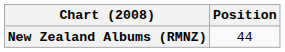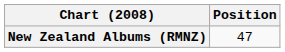New Zealand Albums (RMNZ) | Position: 44 -> 47
